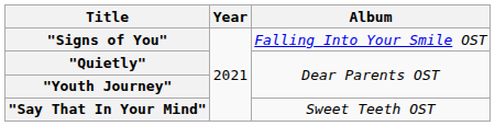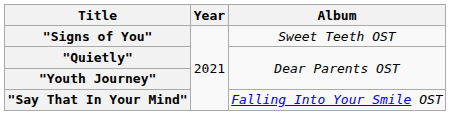"Signs of You" | Album: Falling Into Your Smile OST -> Sweet Teeth OST
"Say That In Your Mind" | Album: Sweet Teeth OST -> Falling Into Your Smile OST
